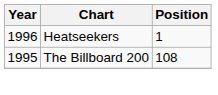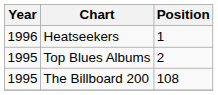+ row: 1995 | Top Blues Albums | 2
